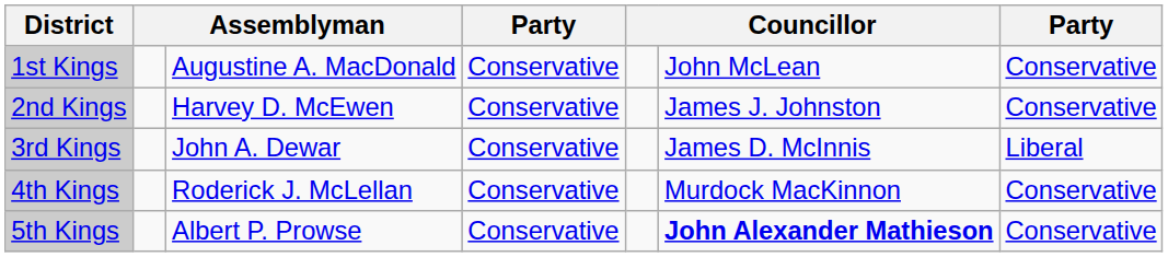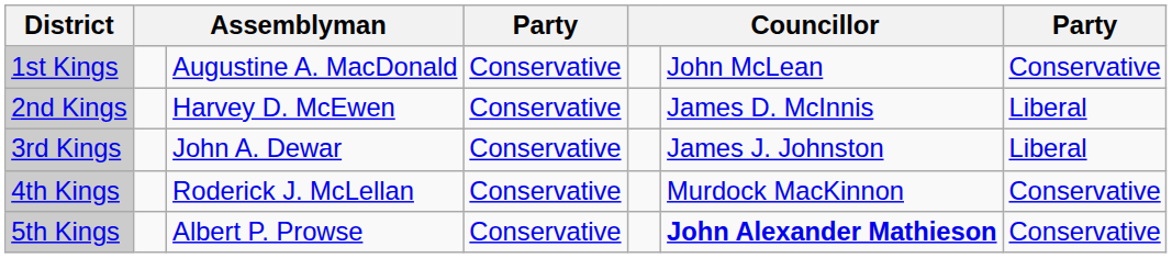2nd Kings | column 6: James J. Johnston -> James D. McInnis
2nd Kings | column 7: Conservative -> Liberal
3rd Kings | column 6: James D. McInnis -> James J. Johnston
